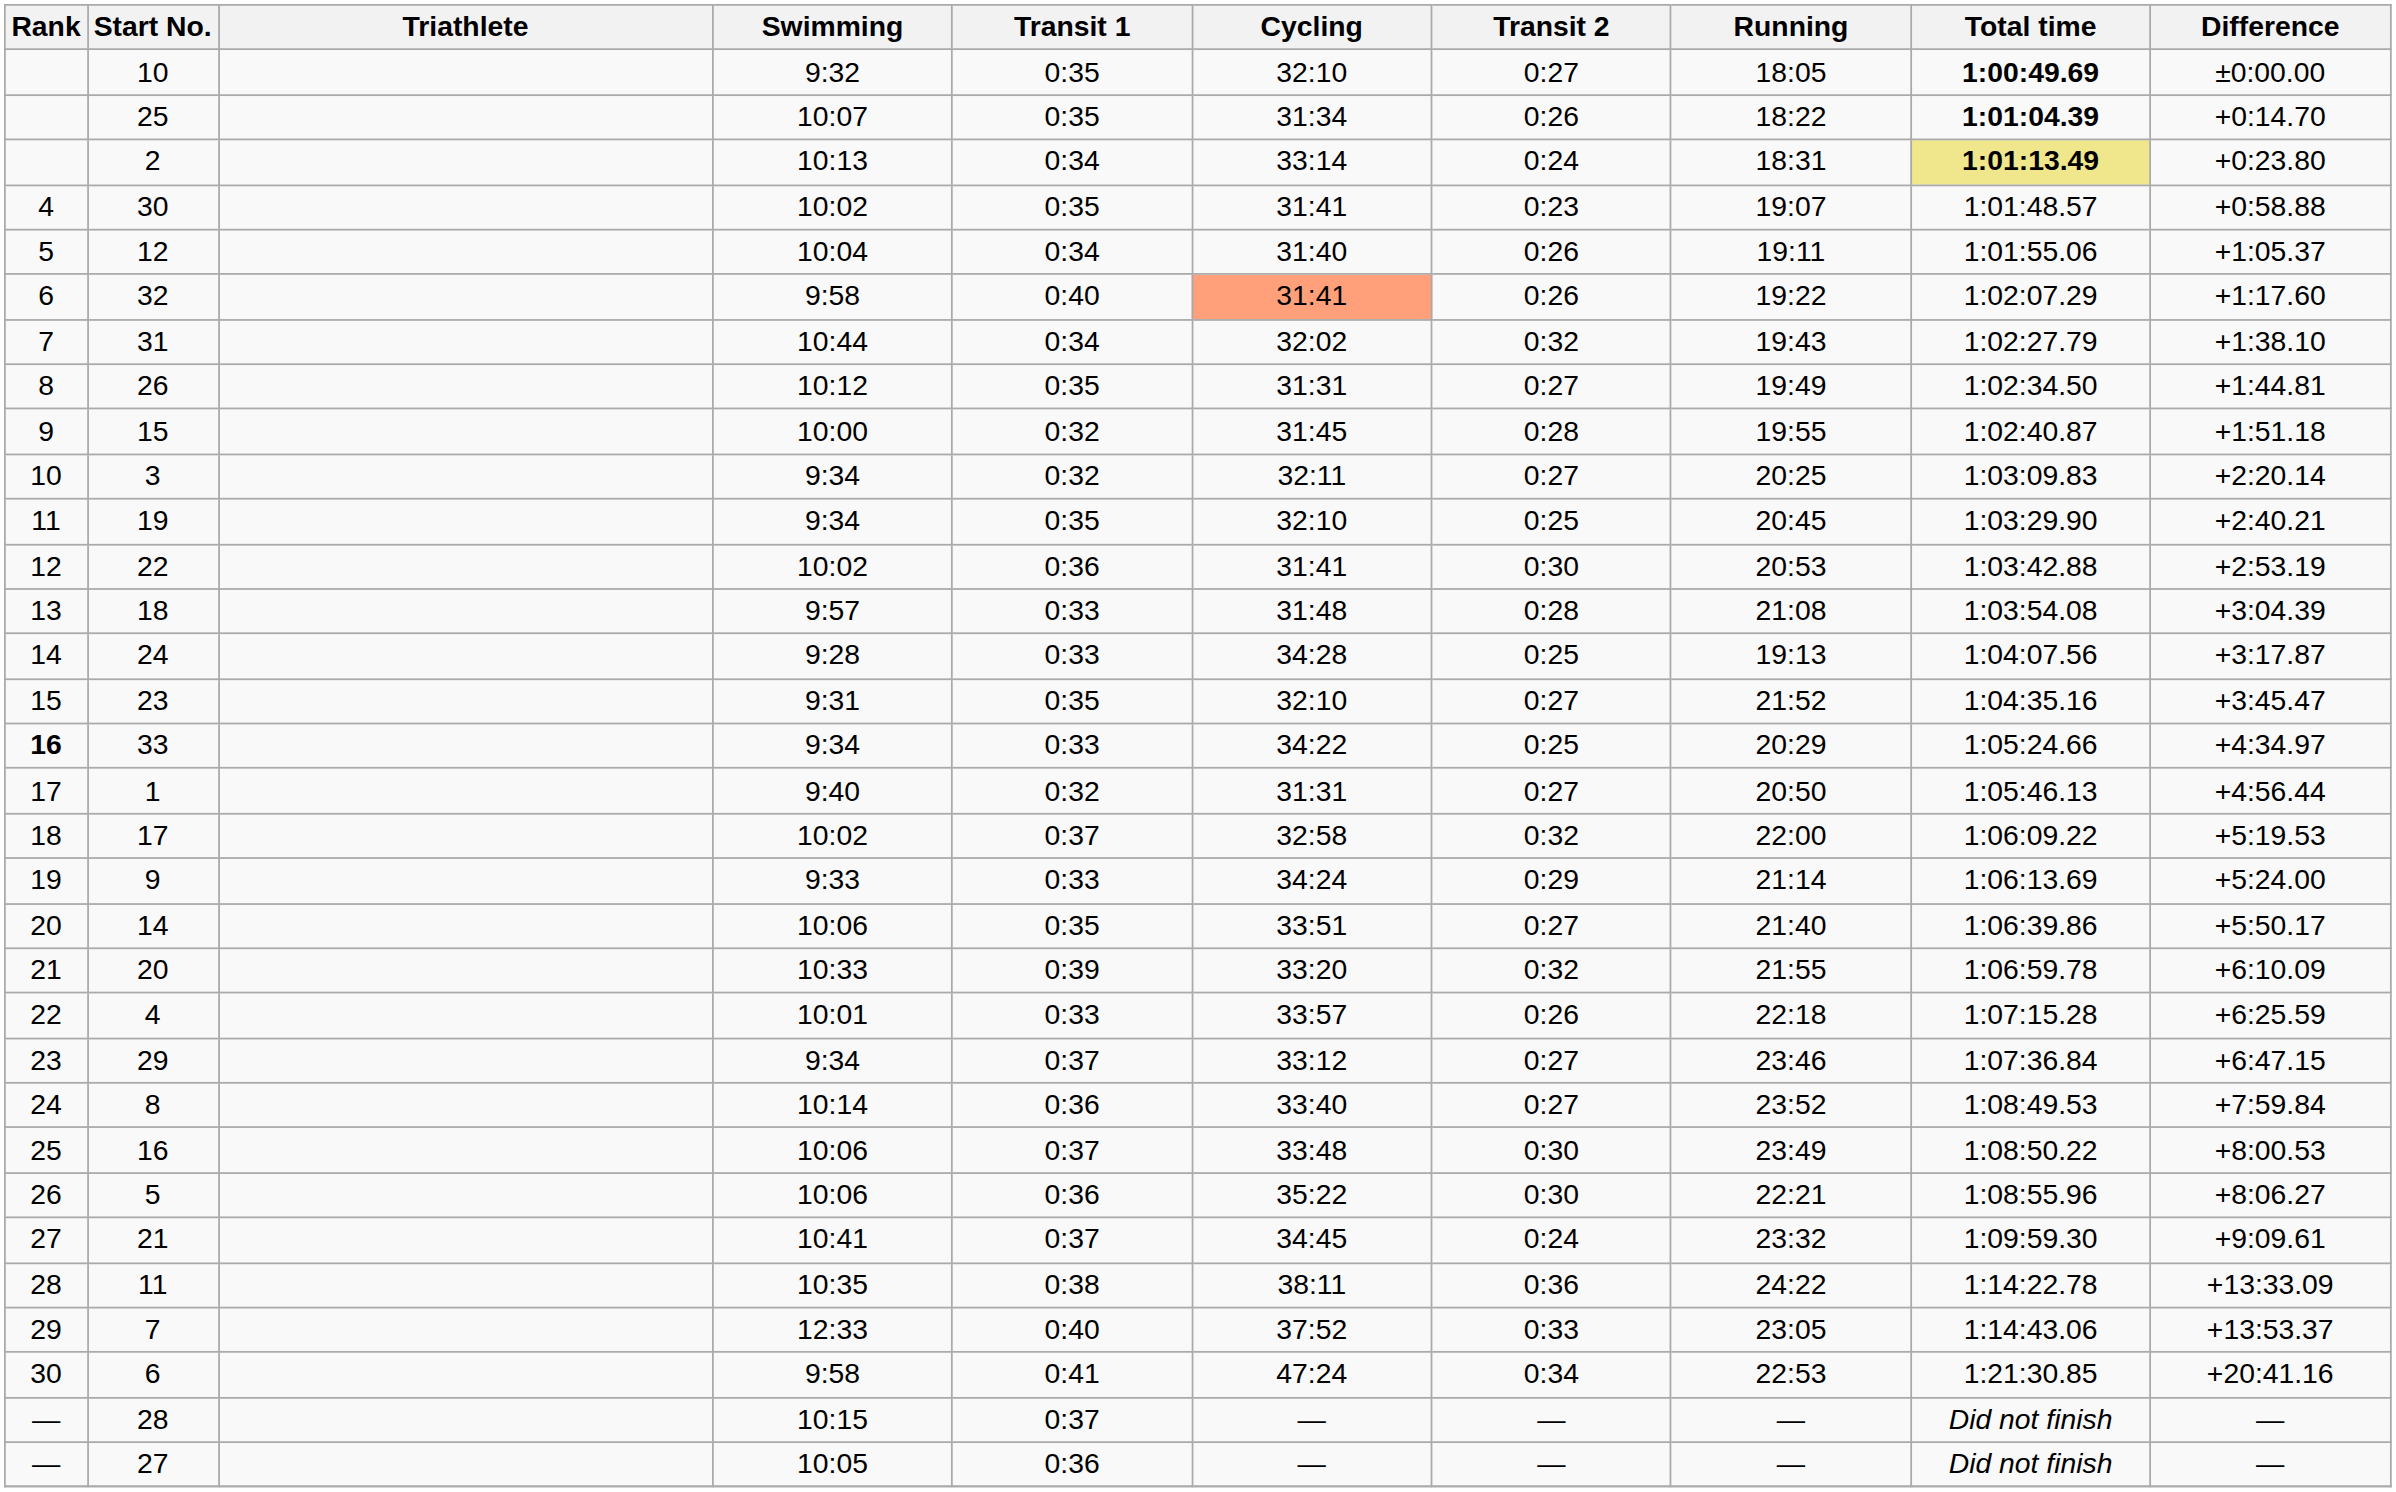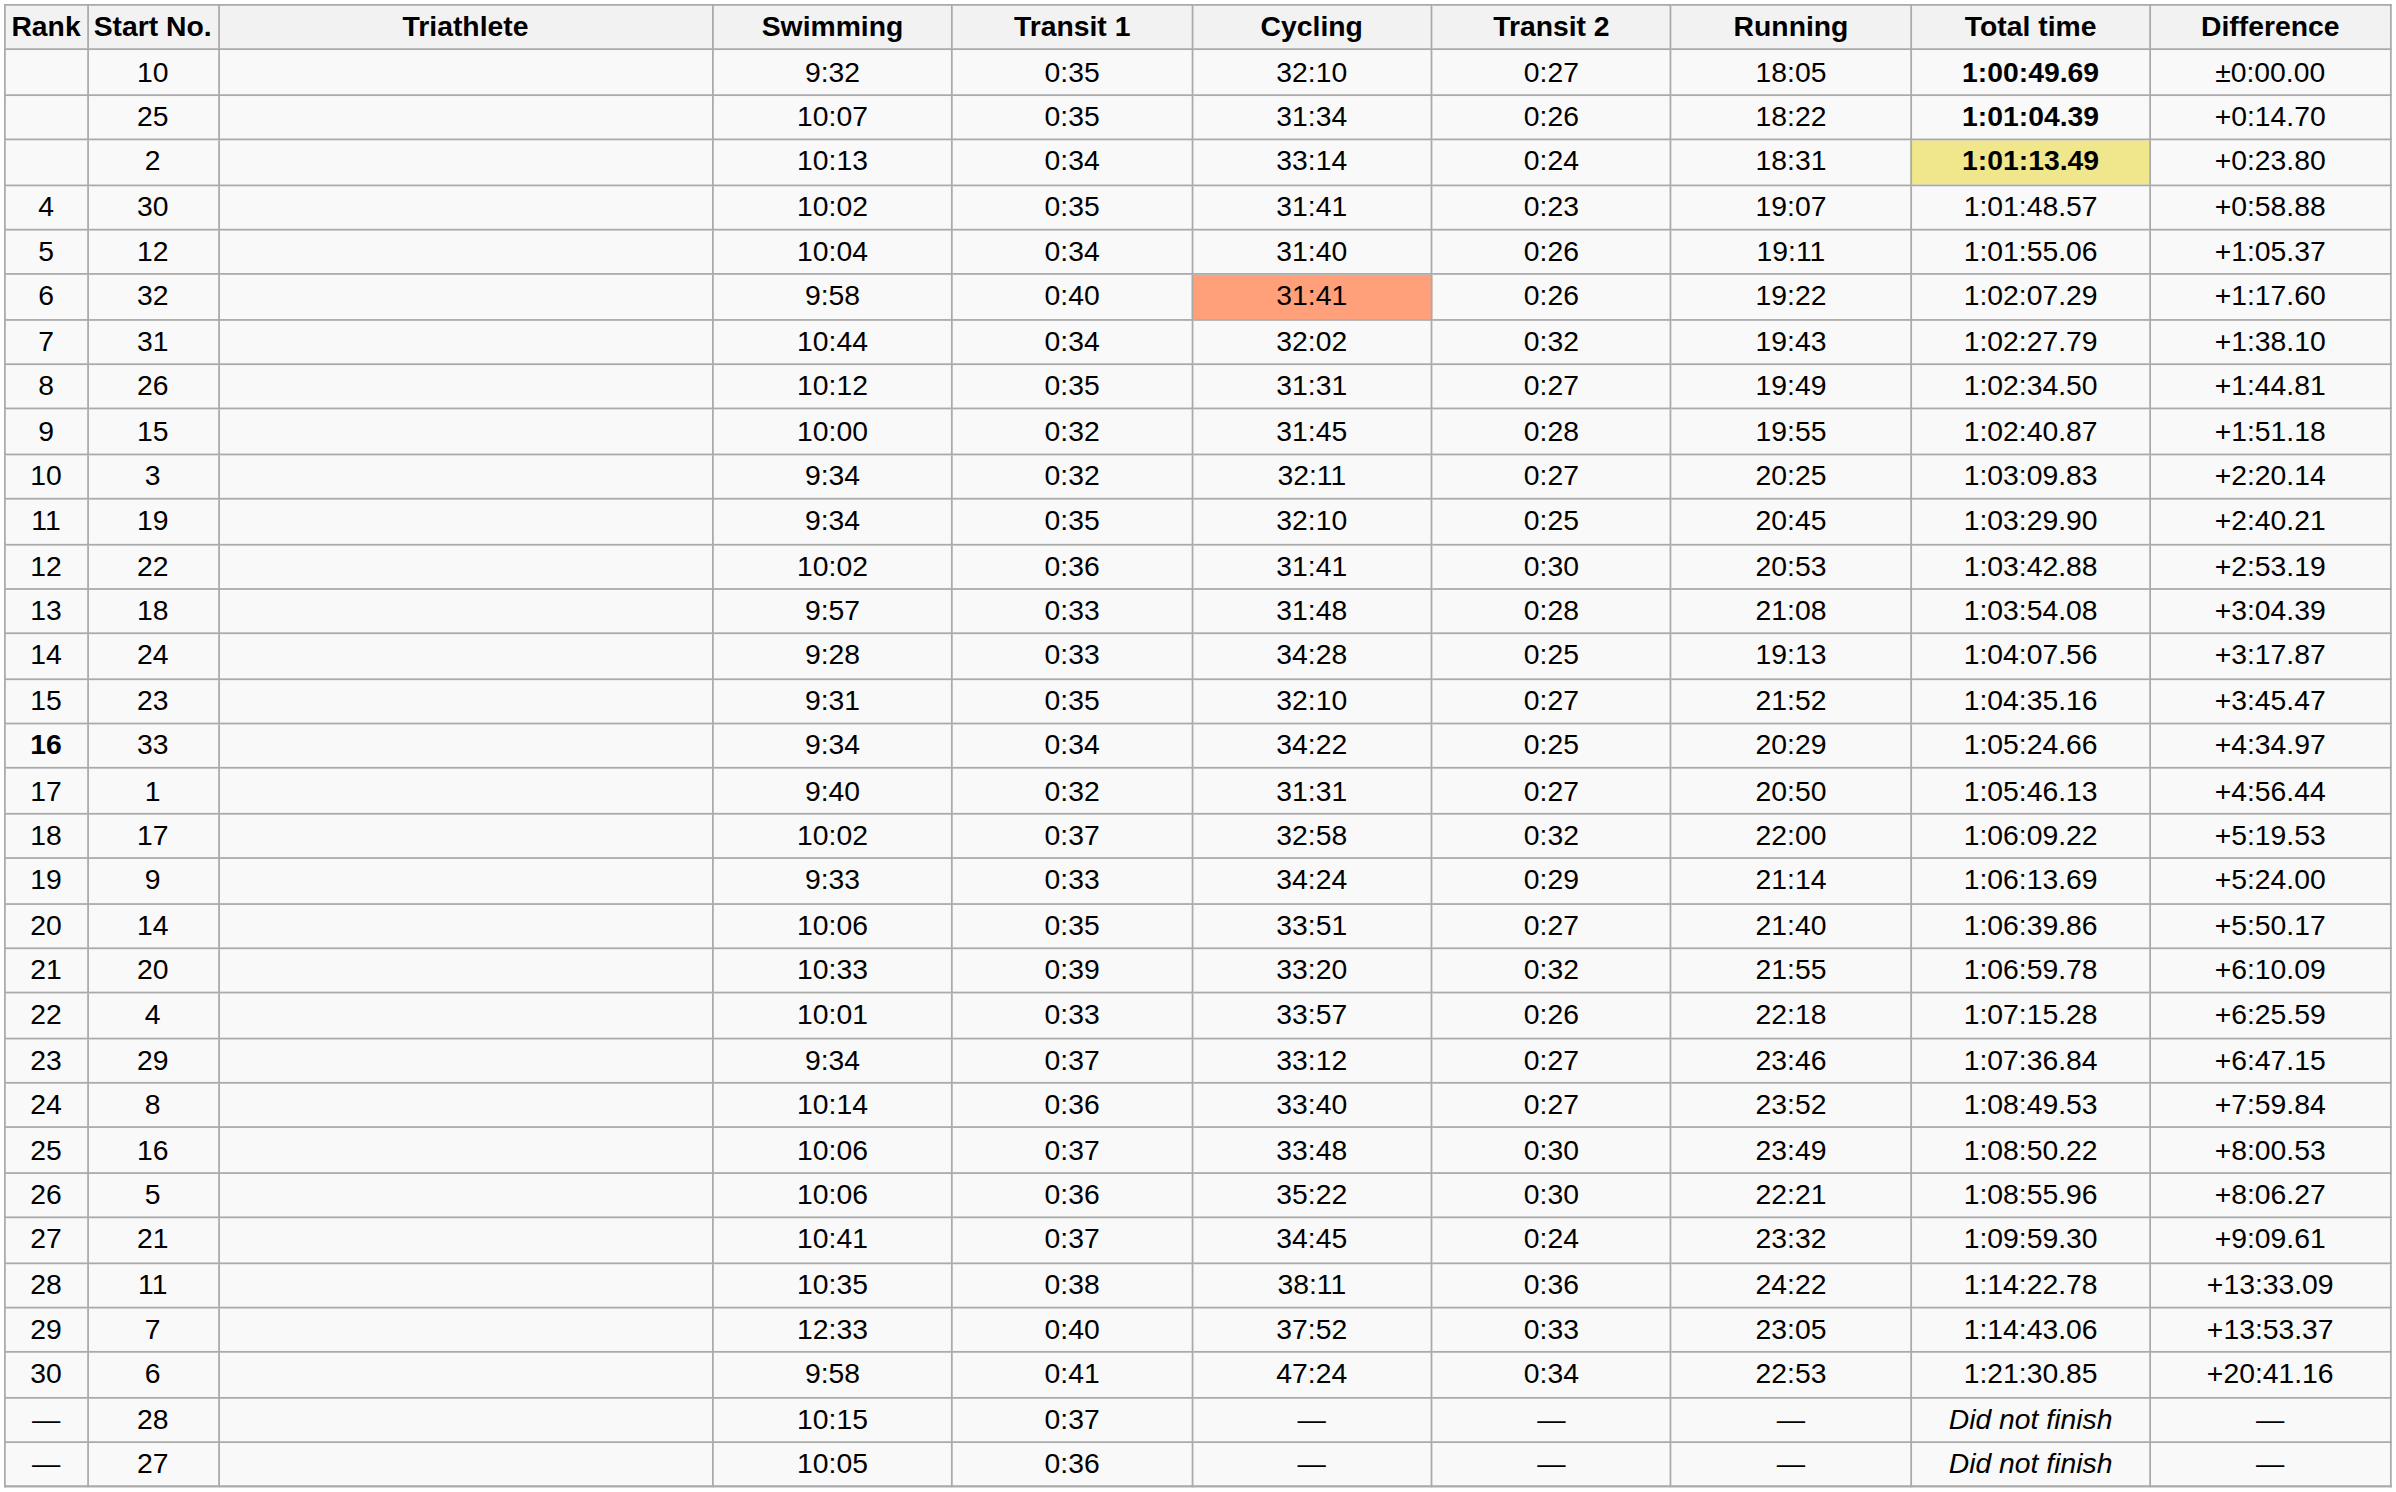33 | Transit 1: 0:33 -> 0:34
